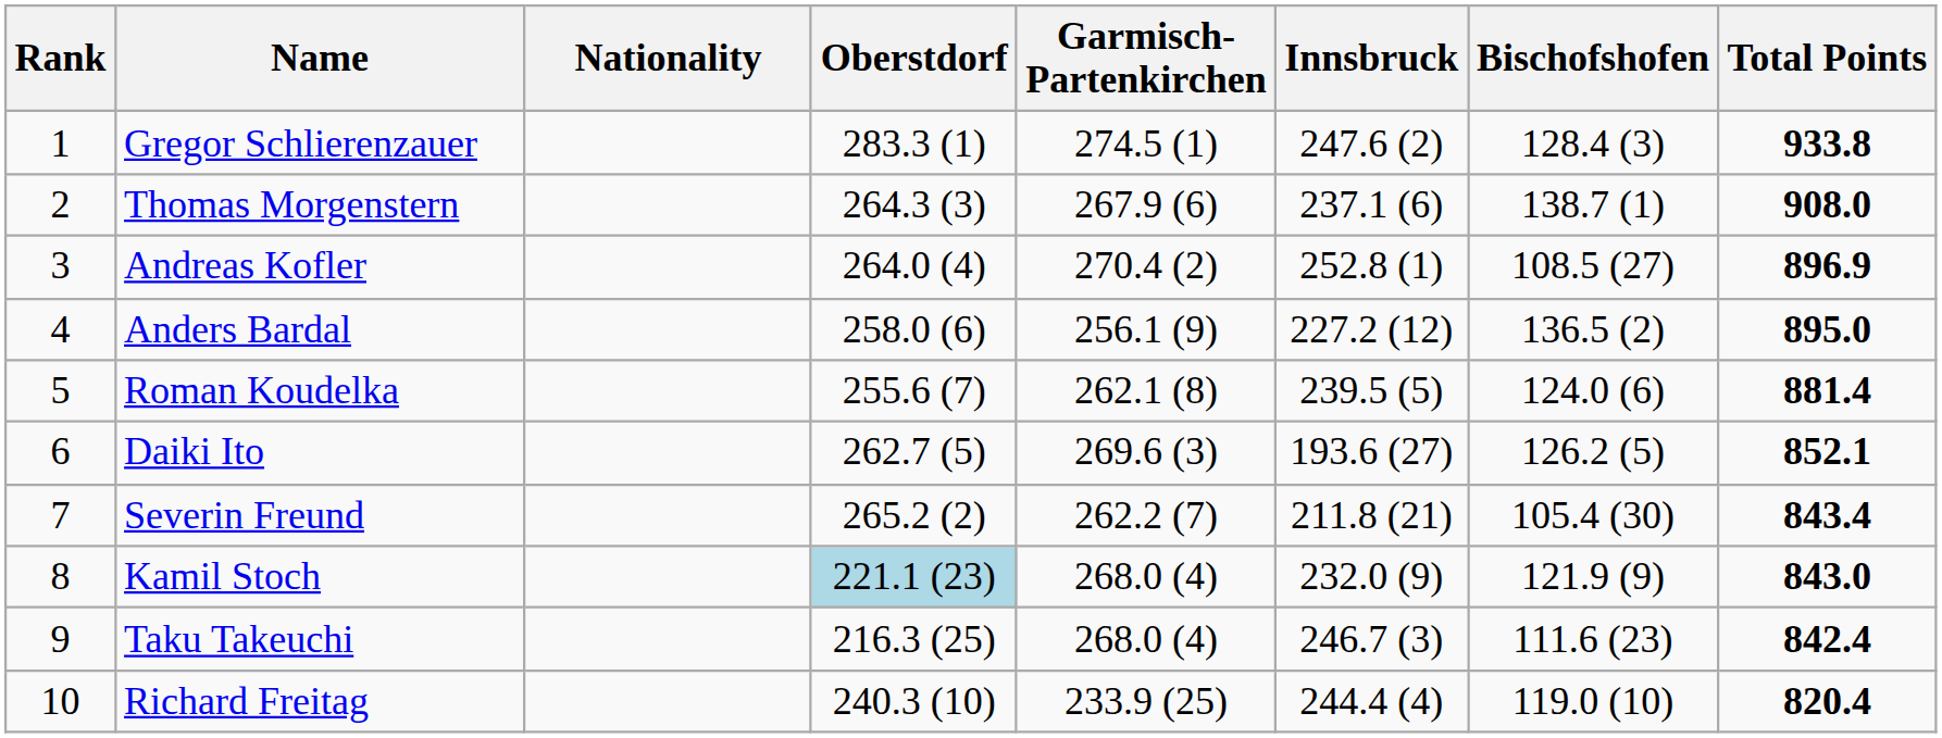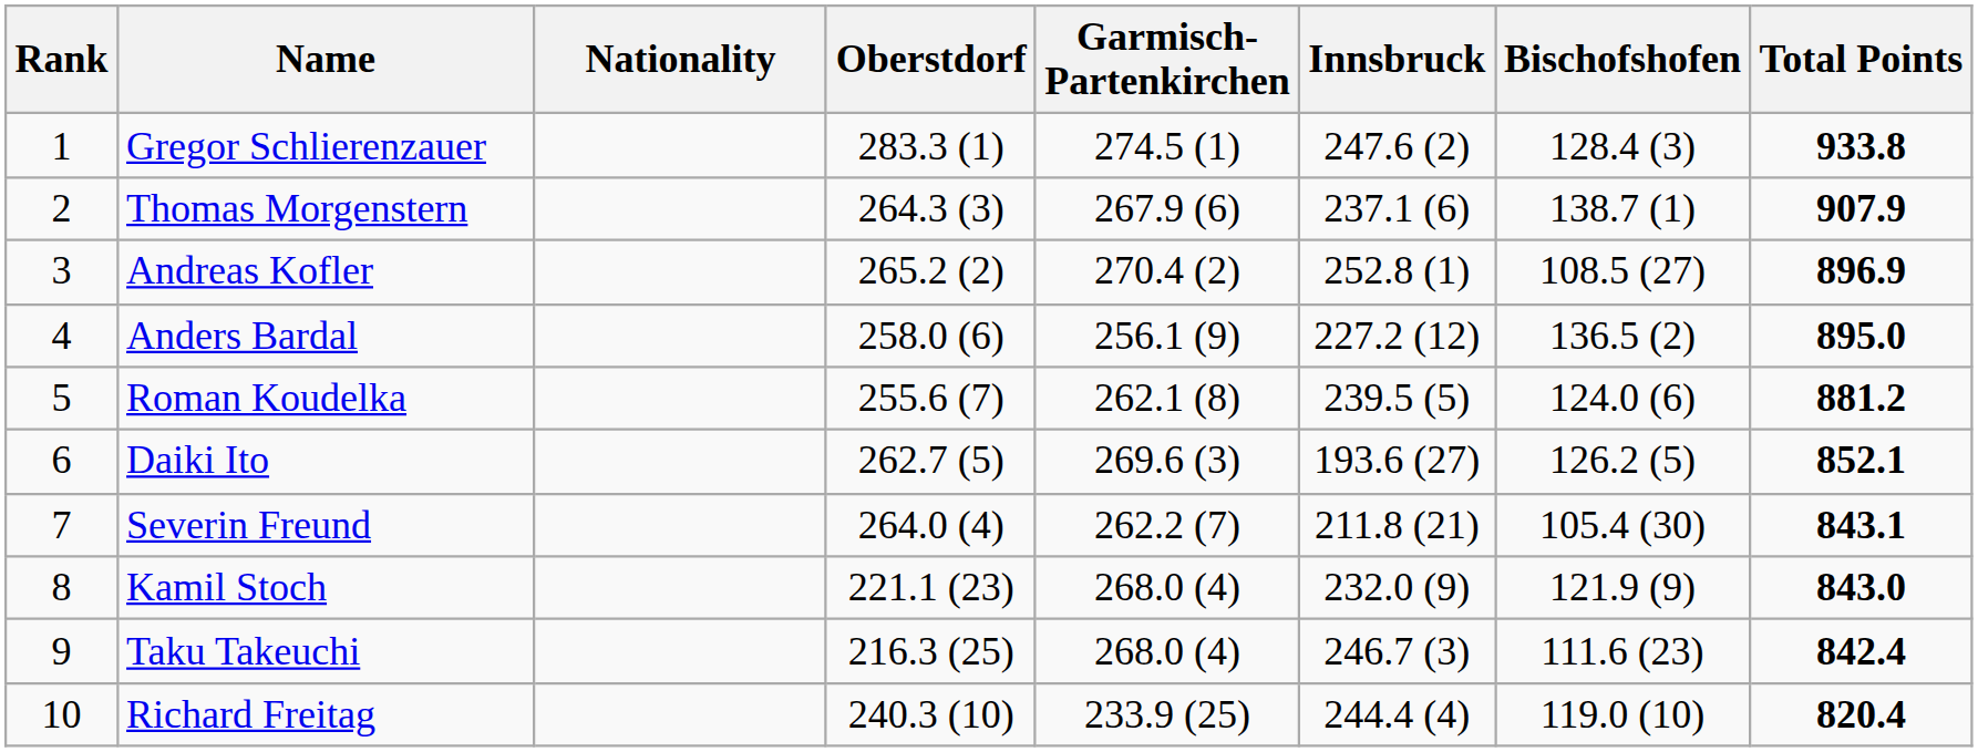Thomas Morgenstern | Total Points: 908.0 -> 907.9
Andreas Kofler | Oberstdorf: 264.0 (4) -> 265.2 (2)
Roman Koudelka | Total Points: 881.4 -> 881.2
Severin Freund | Oberstdorf: 265.2 (2) -> 264.0 (4)
Severin Freund | Total Points: 843.4 -> 843.1
Kamil Stoch | Oberstdorf: lightblue background -> no background
